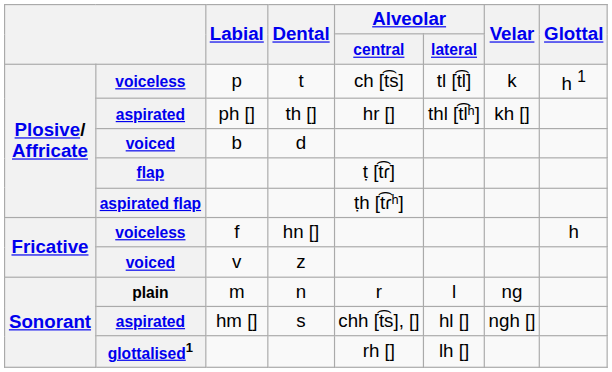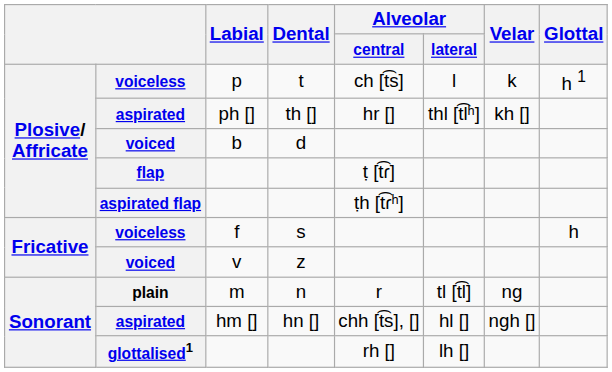p | Alveolar / lateral: tl [t͡l] -> l
f | Dental: hn [] -> s
m | Alveolar / lateral: l -> tl [t͡l]
hm [] | Dental: s -> hn []
